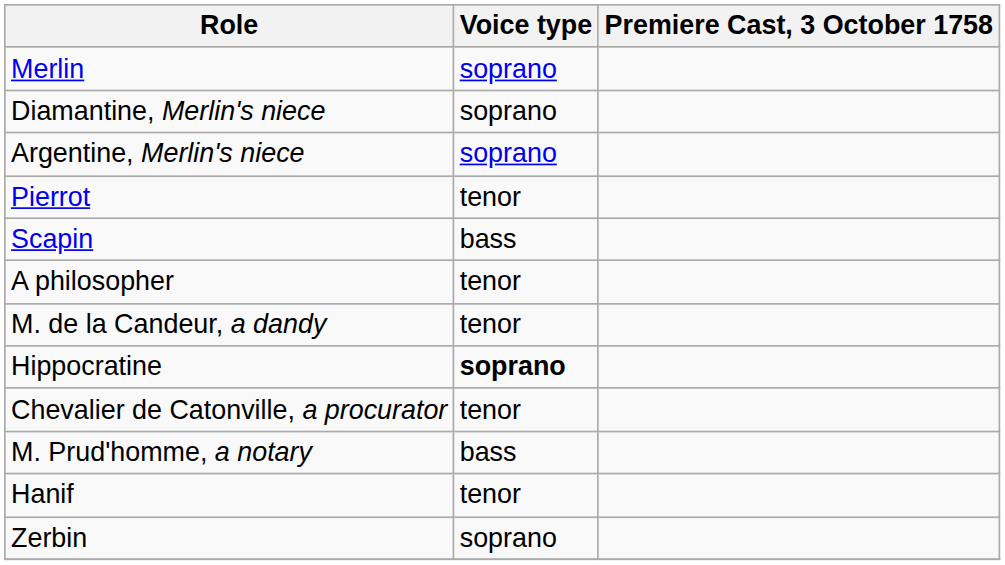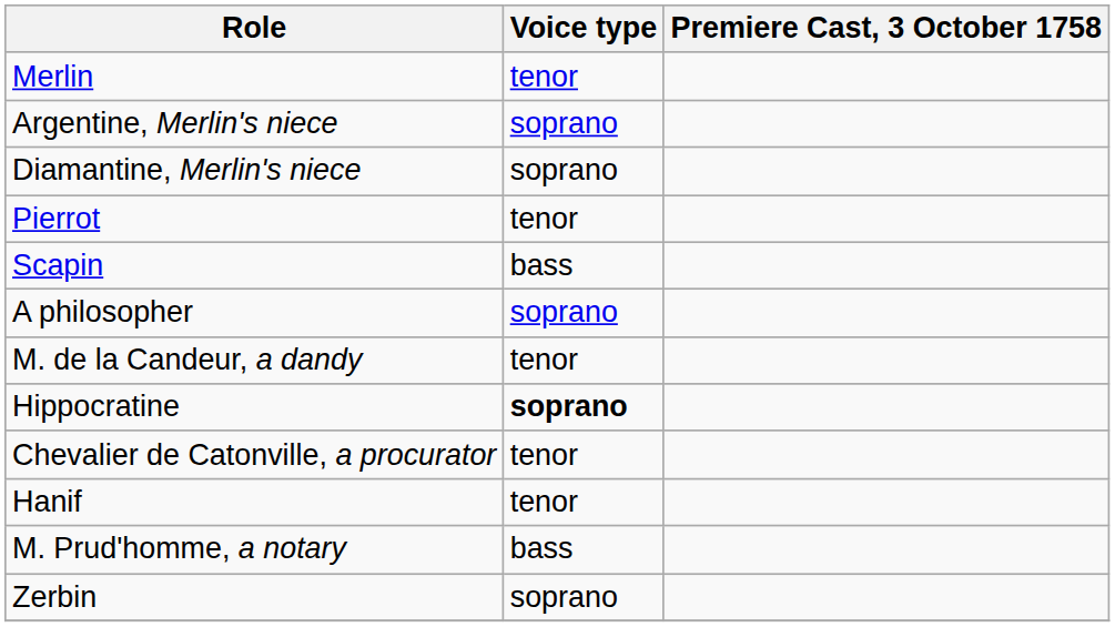Merlin | Voice type: soprano -> tenor
rows swapped: Argentine, Merlin's niece <-> Diamantine, Merlin's niece
A philosopher | Voice type: tenor -> soprano
rows swapped: M. Prud'homme, a notary <-> Hanif
